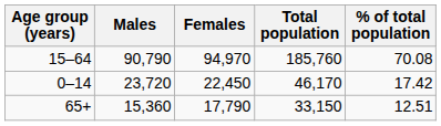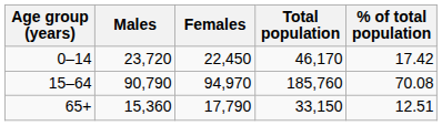rows swapped: 0–14 <-> 15–64
